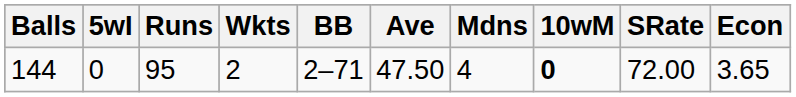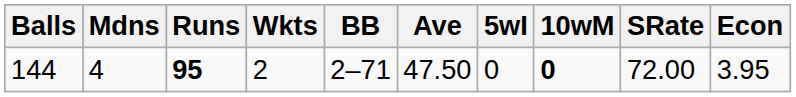columns swapped: Mdns <-> 5wI
144 | Runs: normal -> bold
144 | Econ: 3.65 -> 3.95
